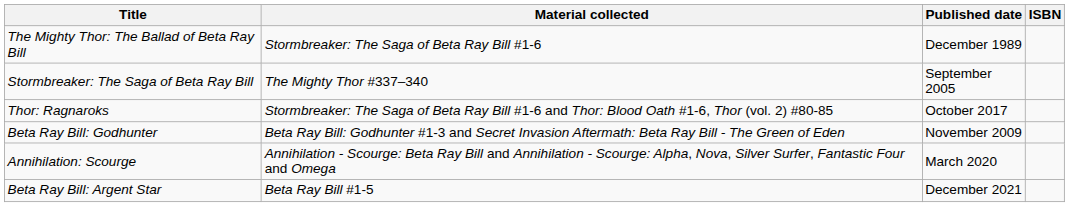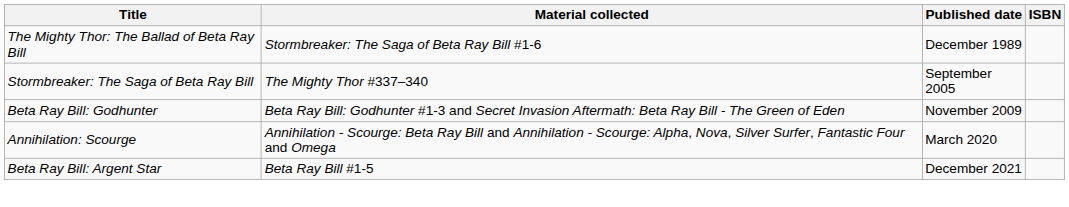- row: Thor: Ragnaroks | Stormbreaker: The Saga of Beta Ray Bill #1-6 and Thor: Blood Oath #1-6, Thor (vol. 2) #80-85 | October 2017
